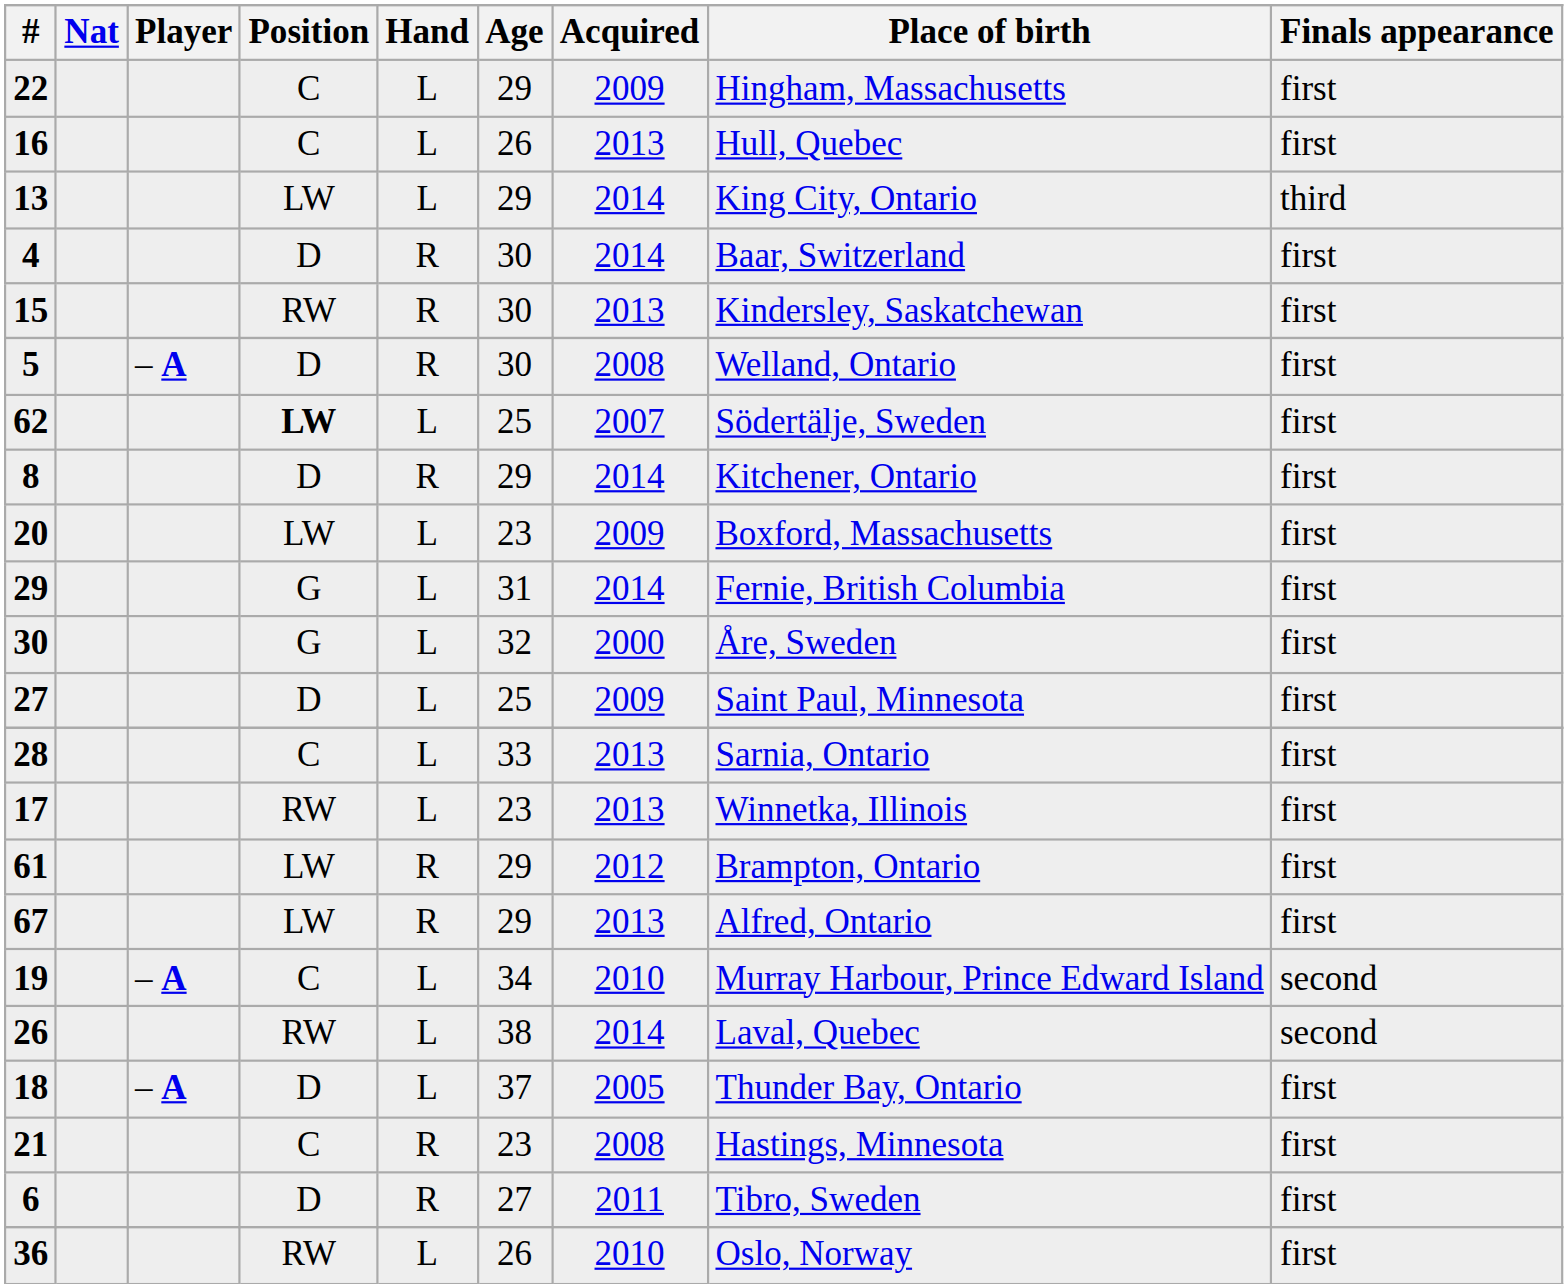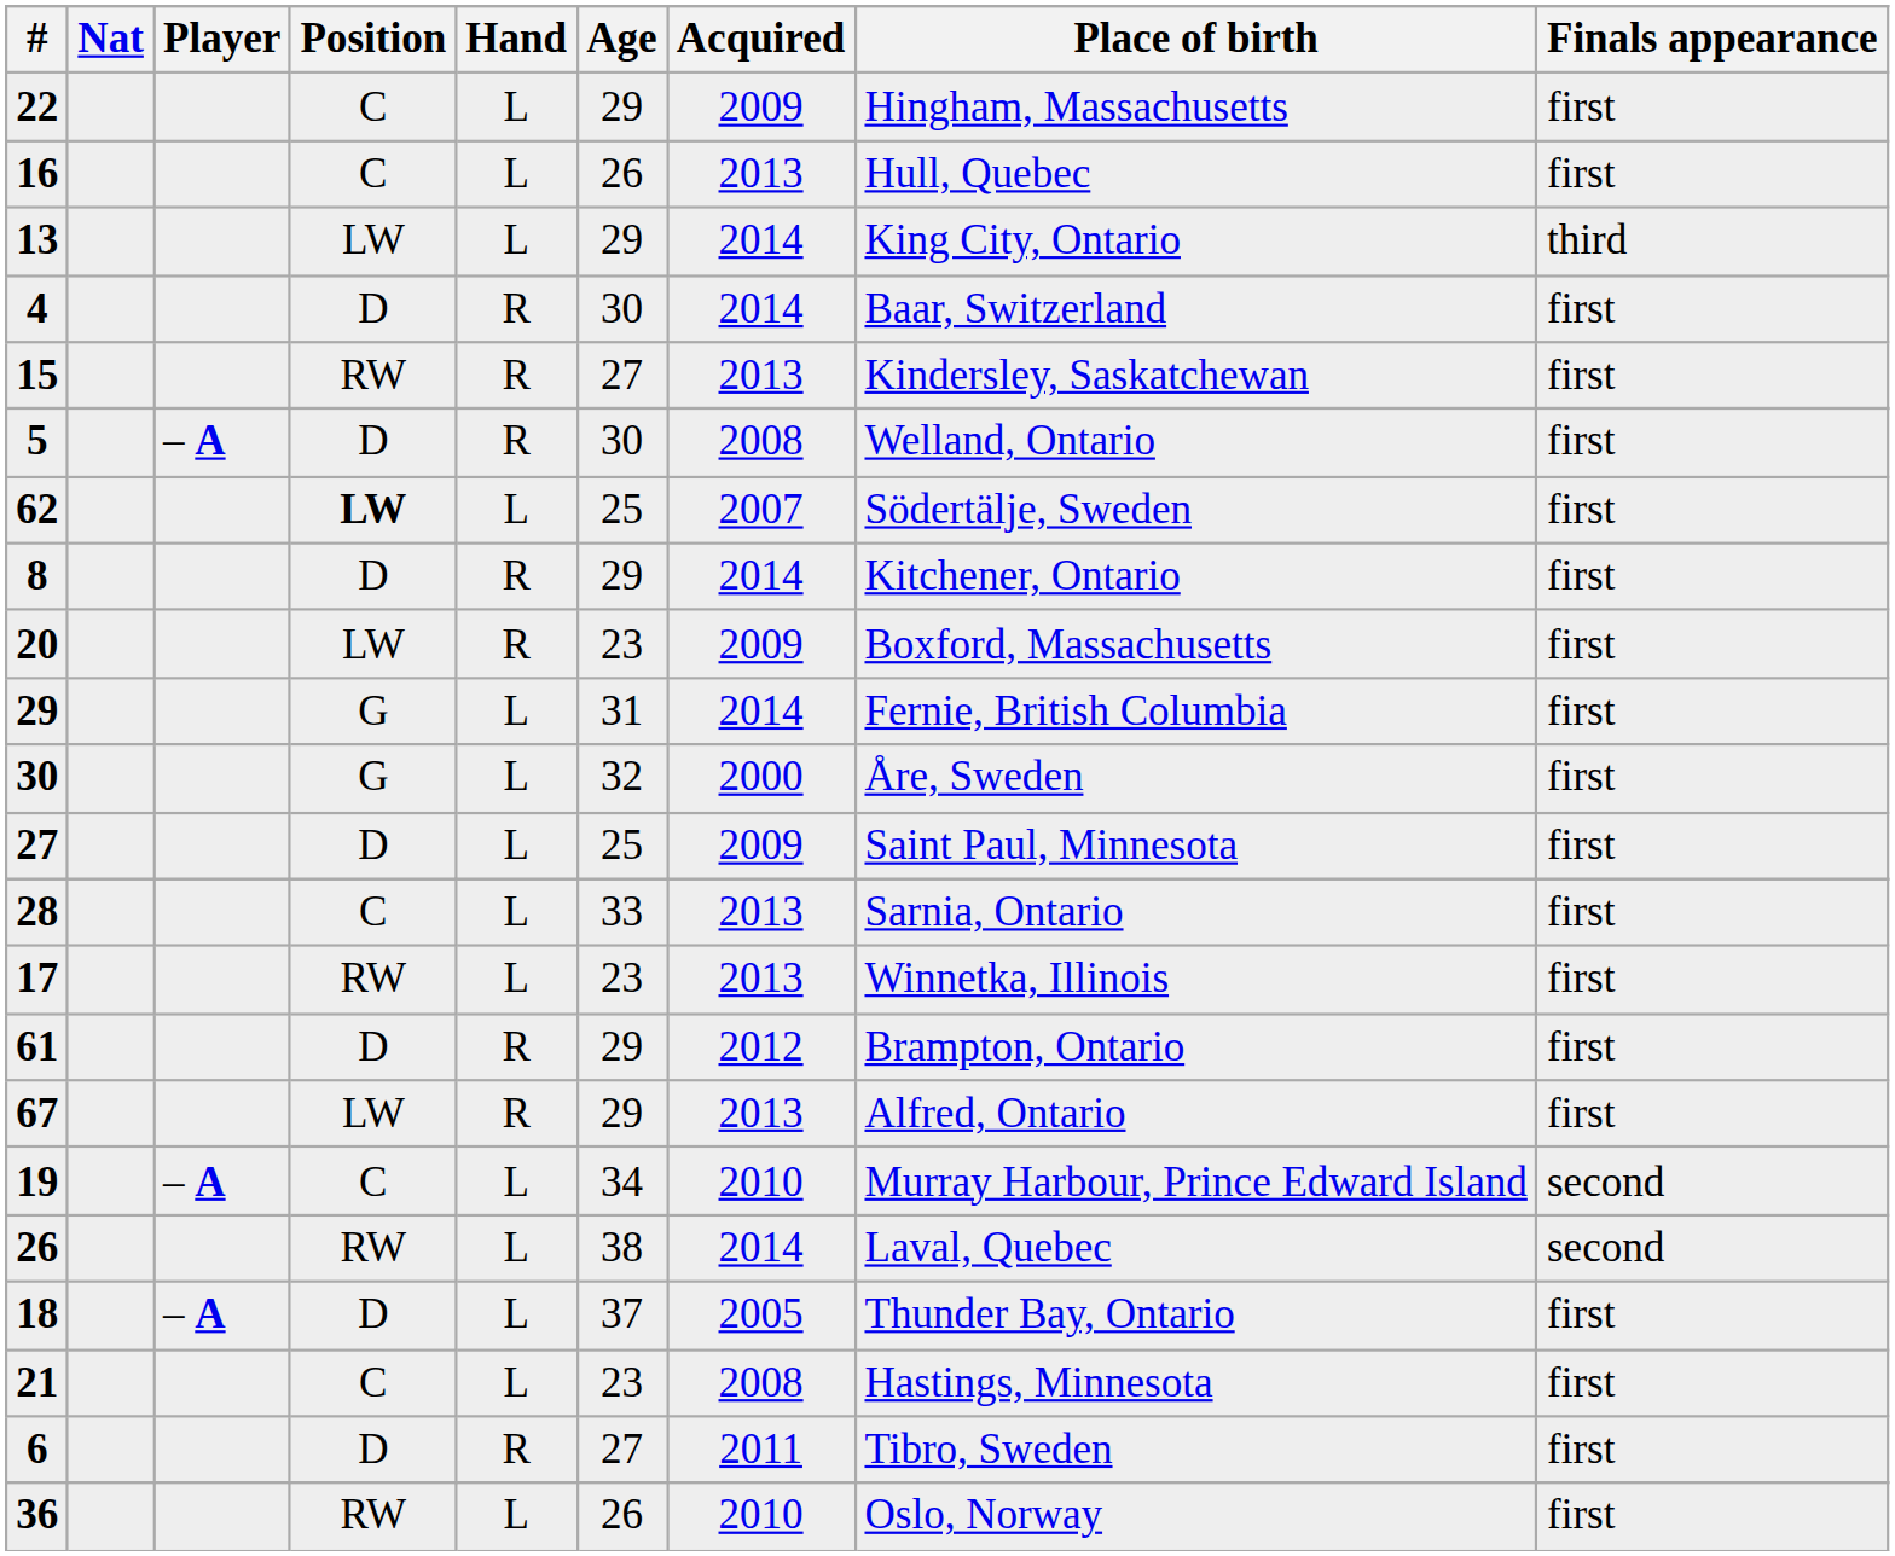15 | Age: 30 -> 27
20 | Hand: L -> R
61 | Position: LW -> D
21 | Hand: R -> L
